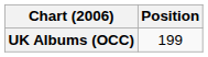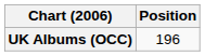UK Albums (OCC) | Position: 199 -> 196
